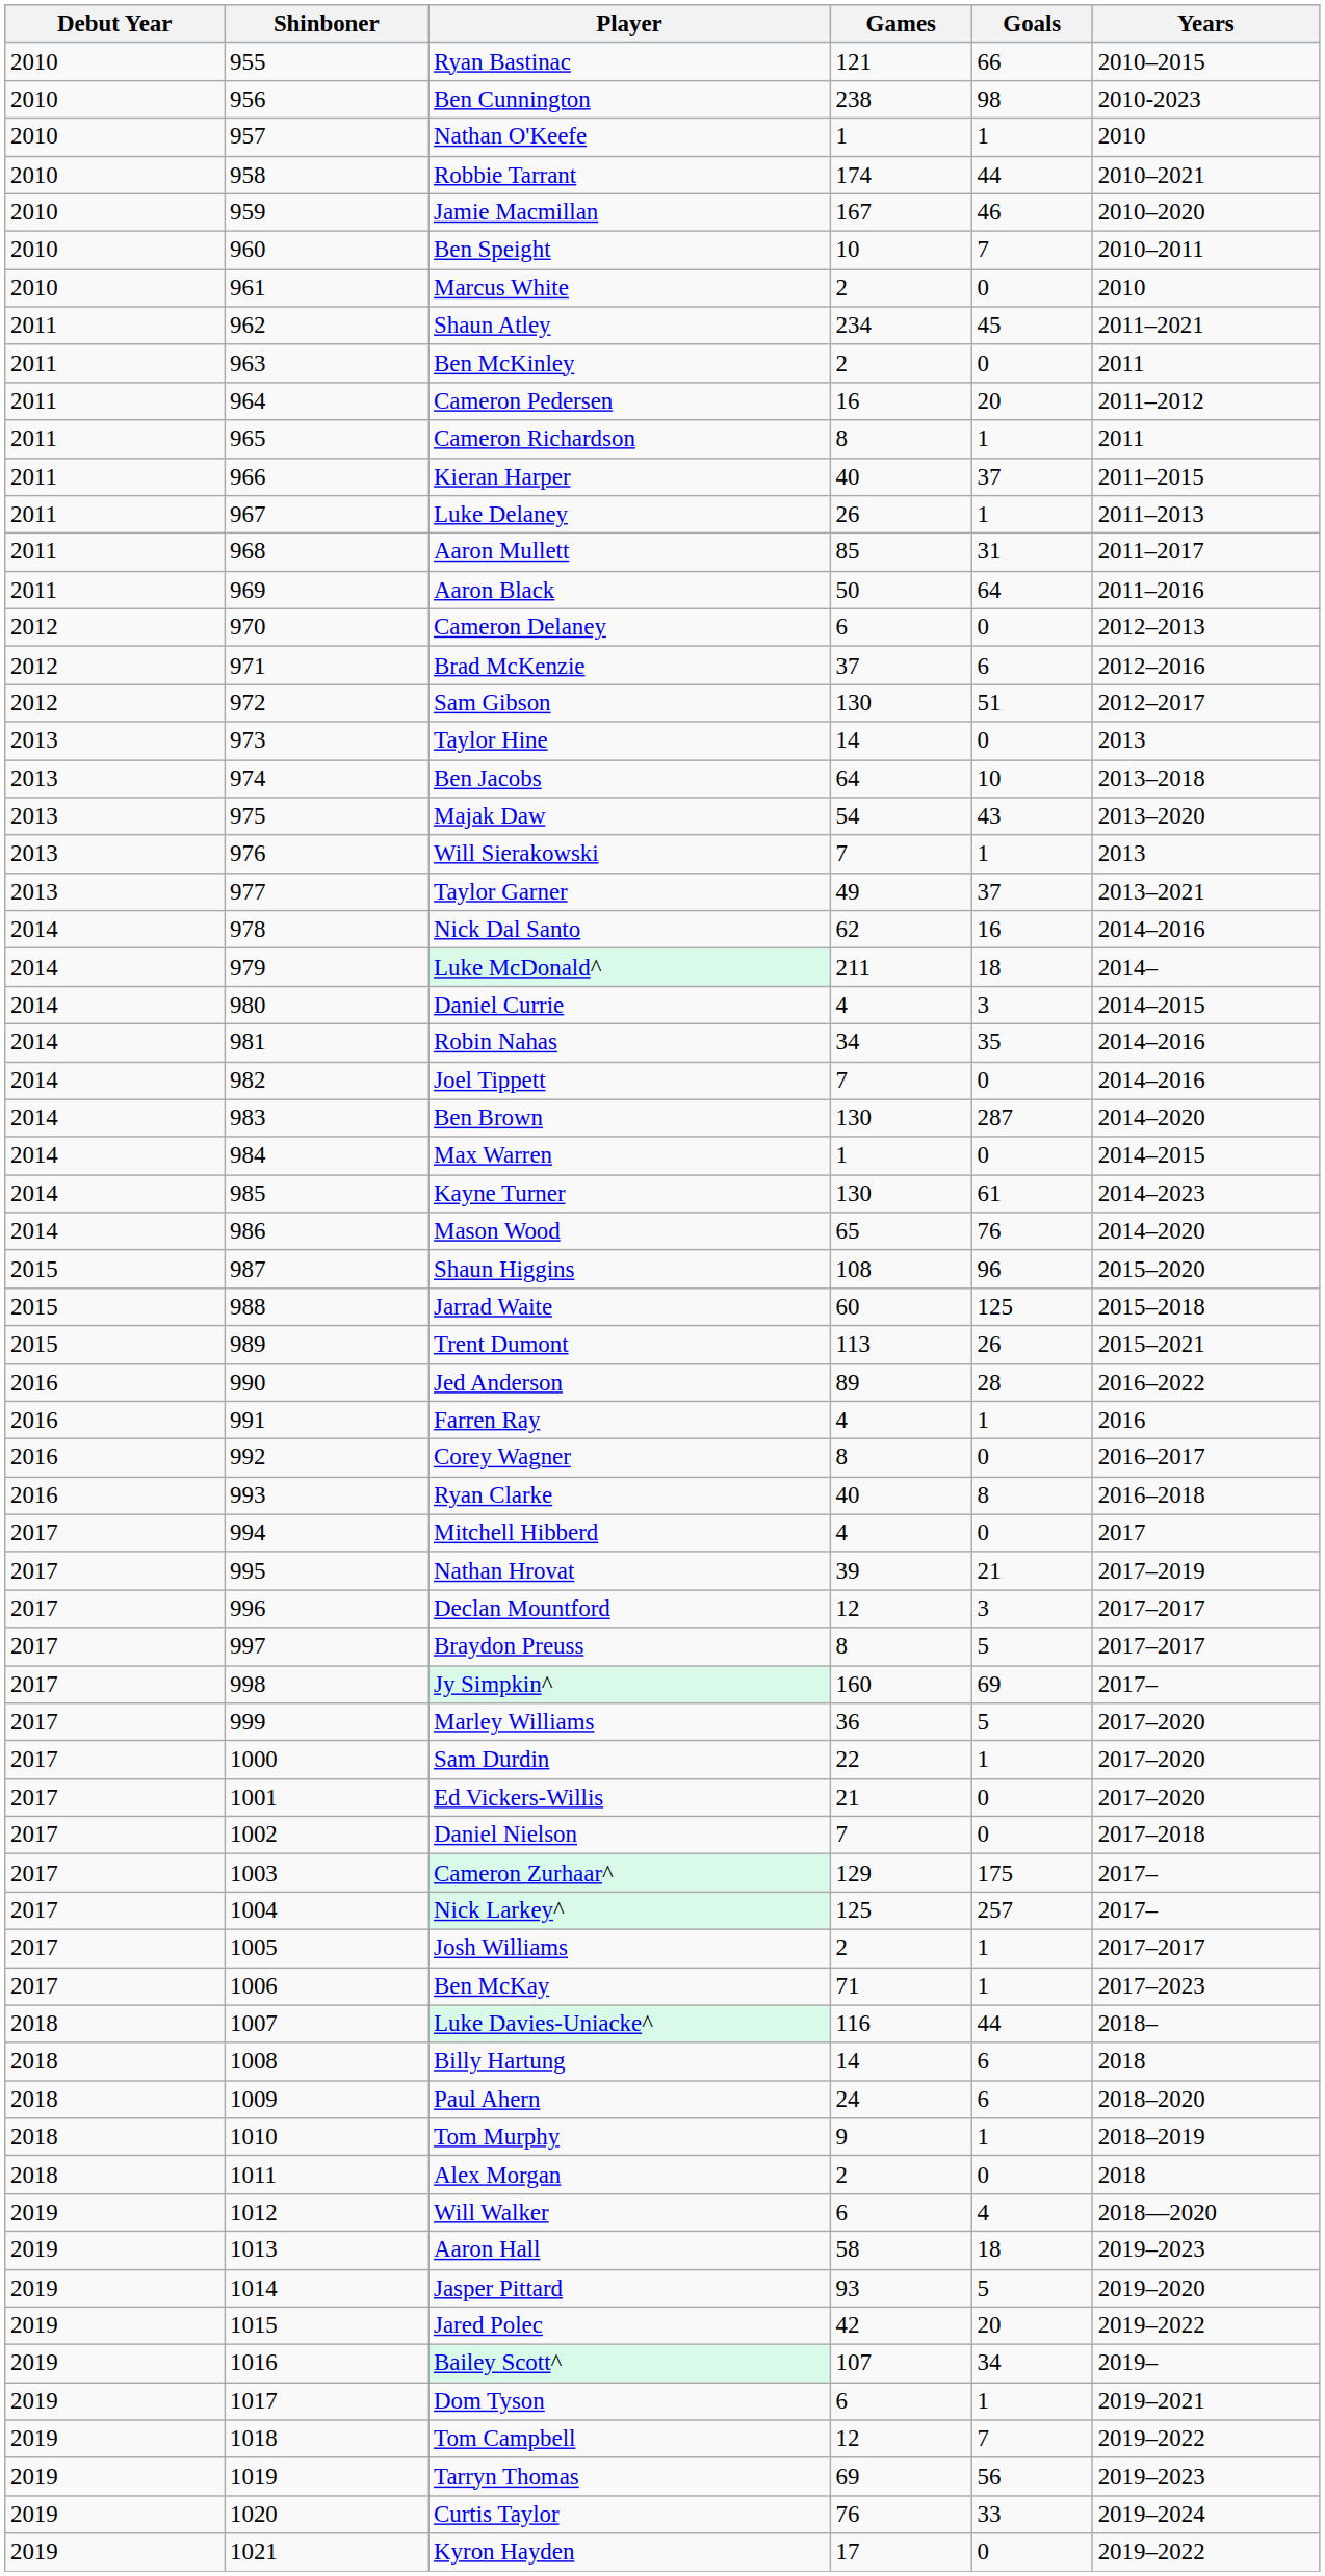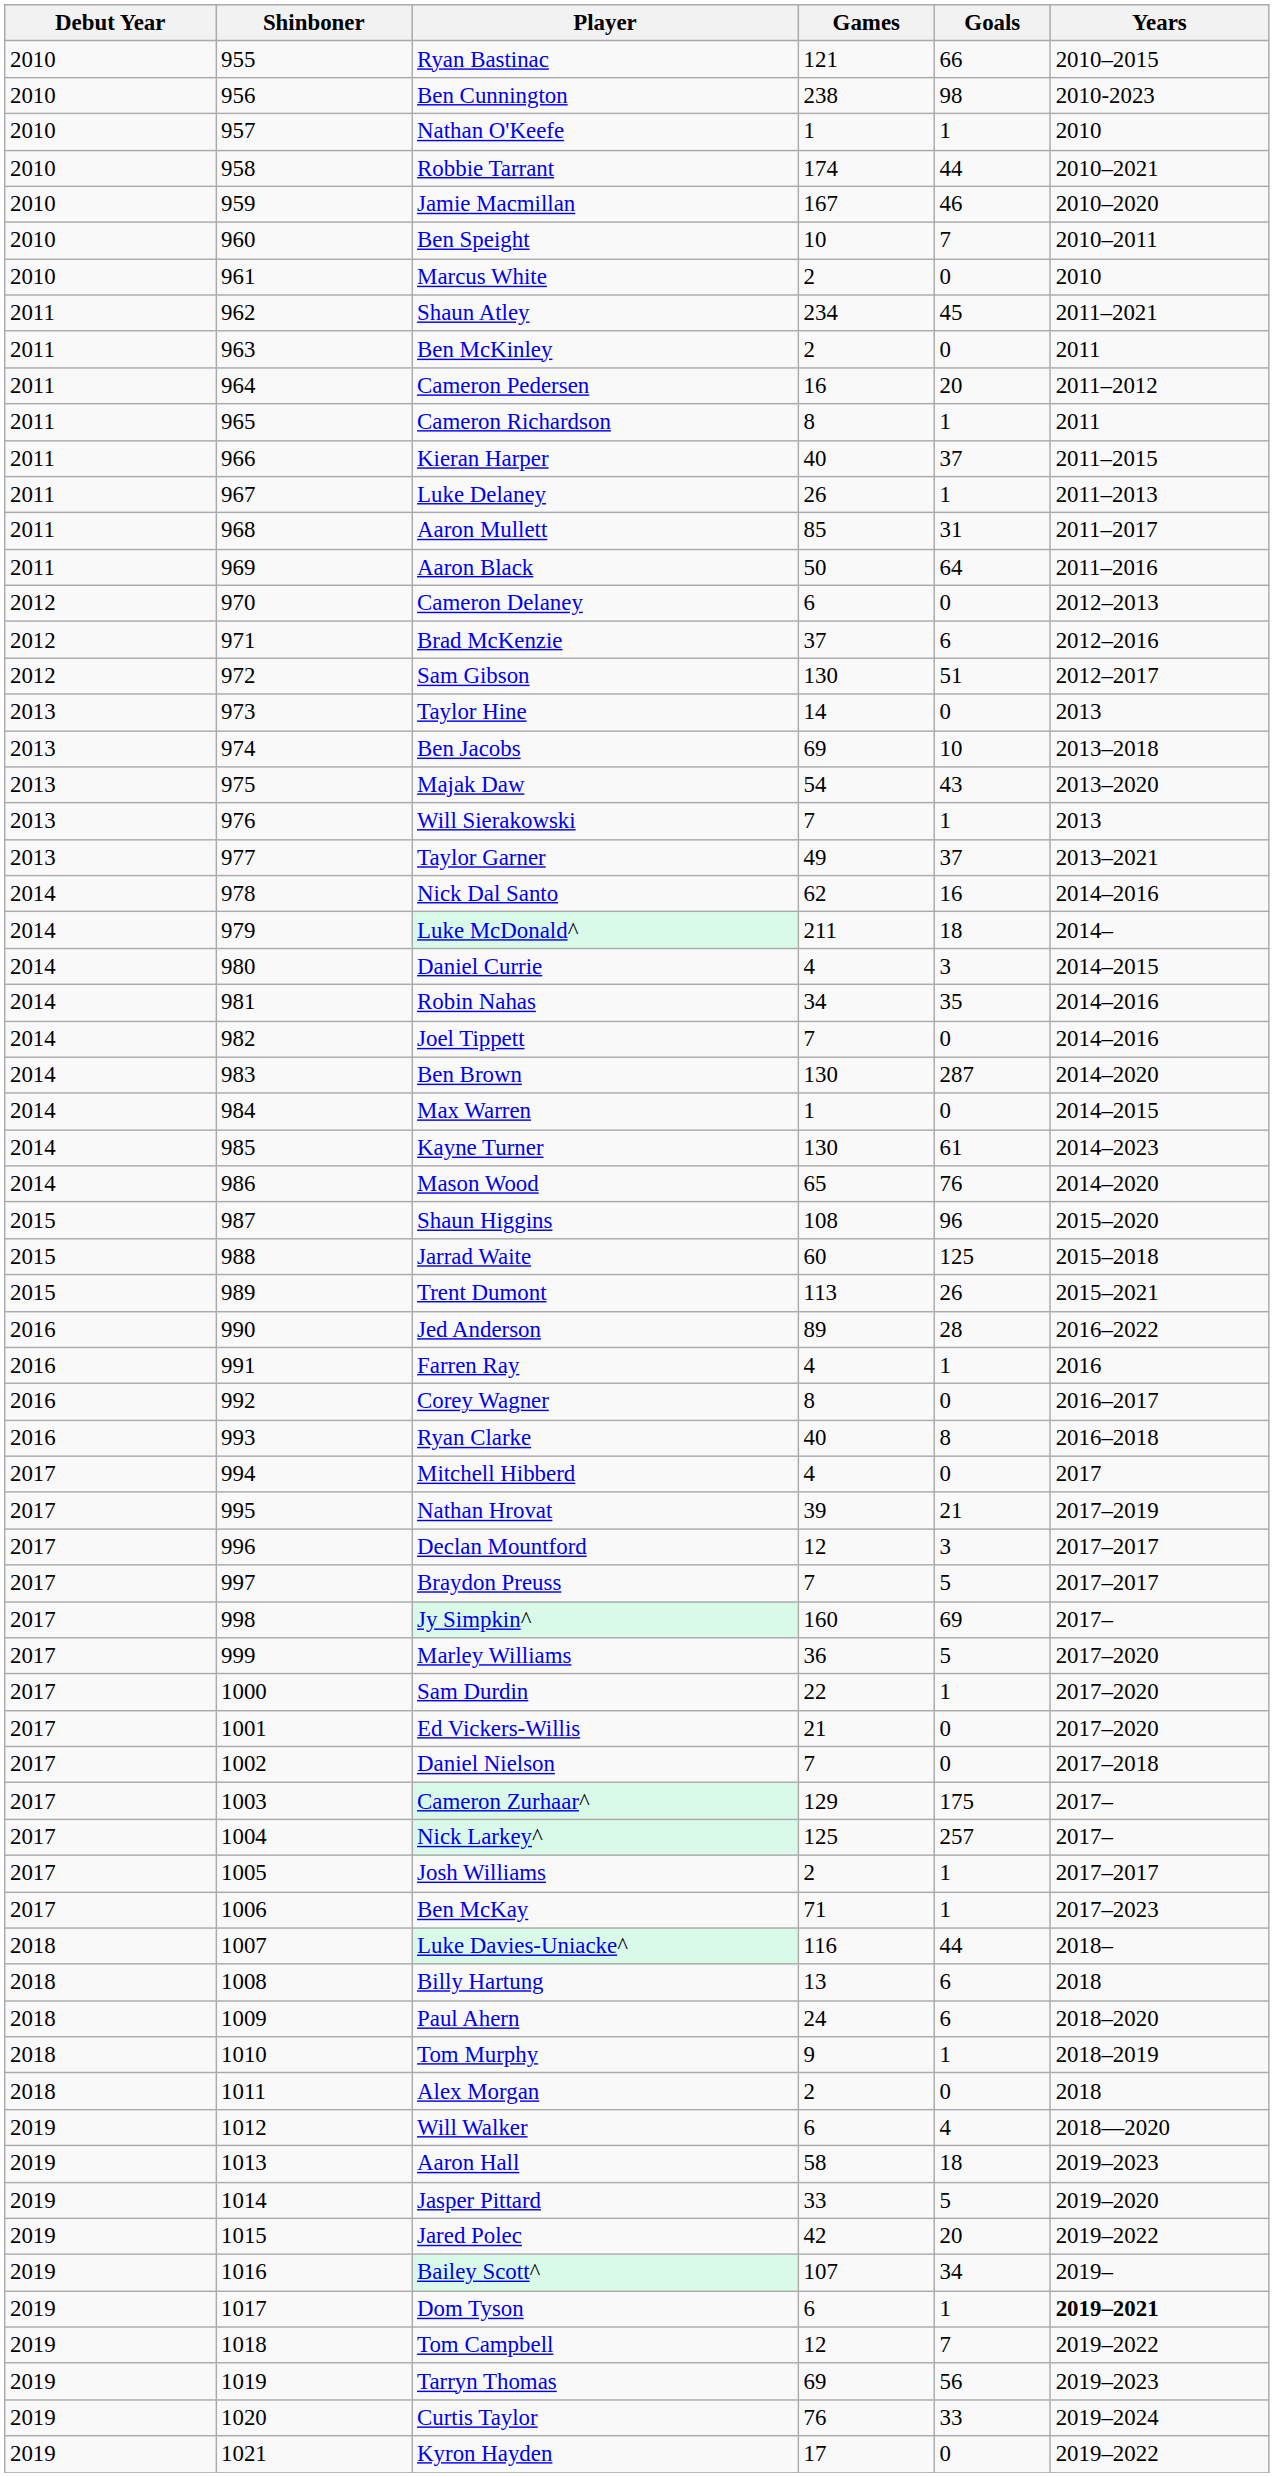Ben Jacobs | Games: 64 -> 69
Braydon Preuss | Games: 8 -> 7
Billy Hartung | Games: 14 -> 13
Jasper Pittard | Games: 93 -> 33
Dom Tyson | Years: normal -> bold
